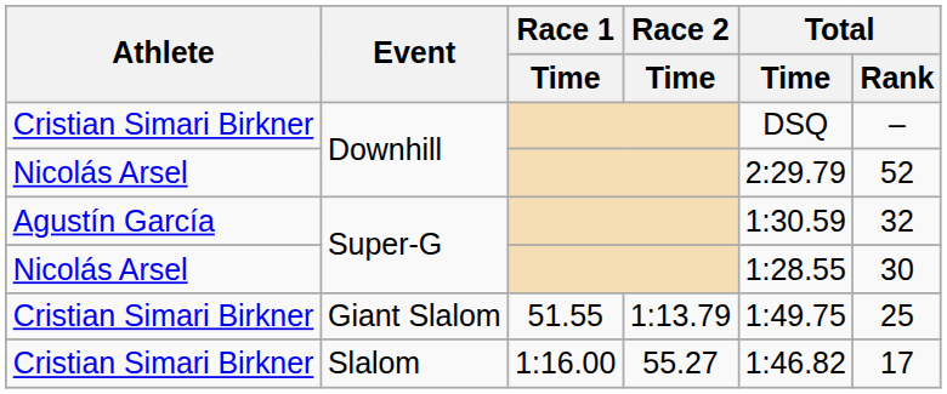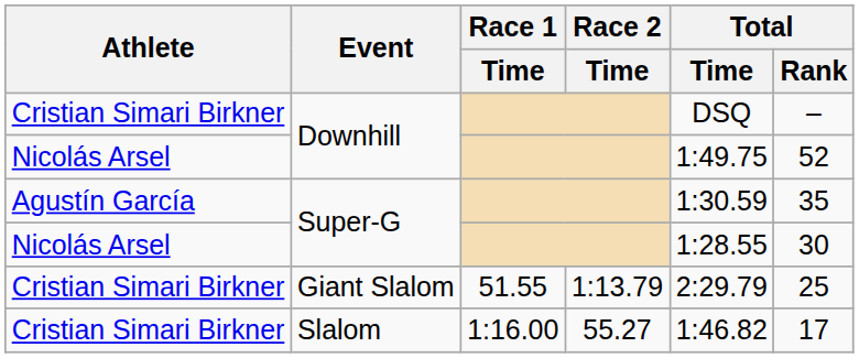Nicolás Arsel / Downhill | Total / Time: 2:29.79 -> 1:49.75
Agustín García / Super-G | Total / Rank: 32 -> 35
Giant Slalom | Total / Time: 1:49.75 -> 2:29.79
